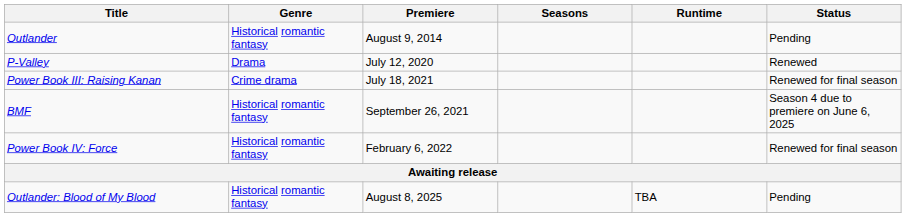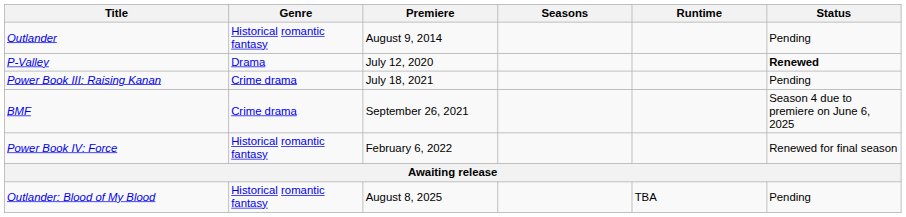P-Valley | Status: normal -> bold
Power Book III: Raising Kanan | Status: Renewed for final season -> Pending
BMF | Genre: Historical romantic fantasy -> Crime drama
